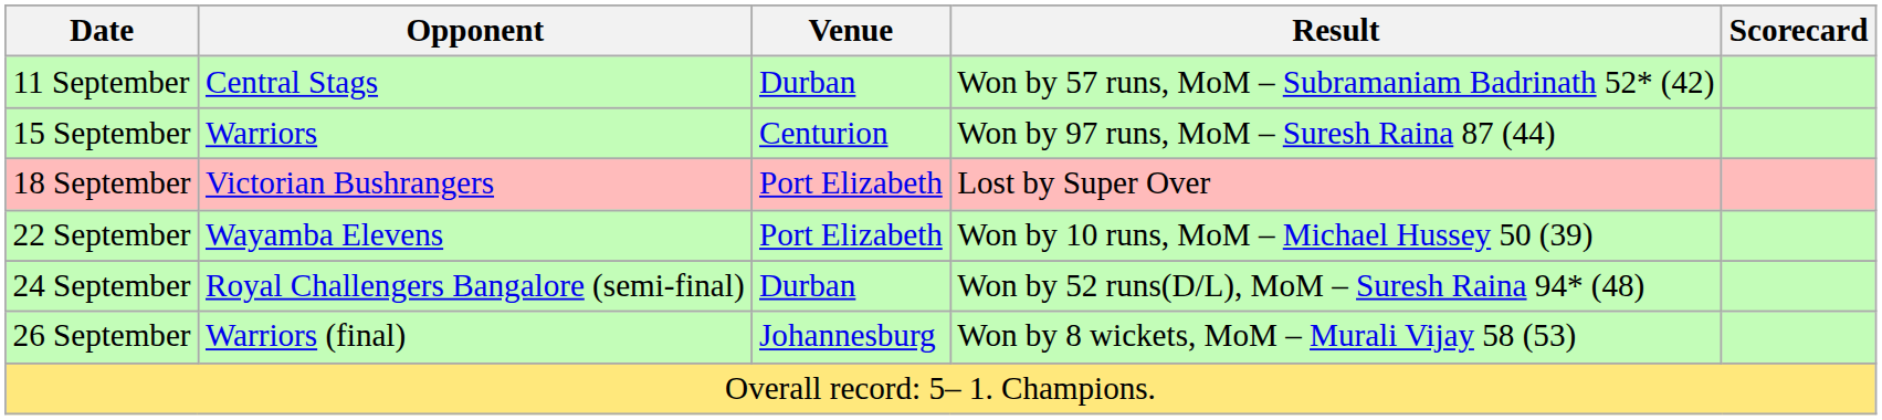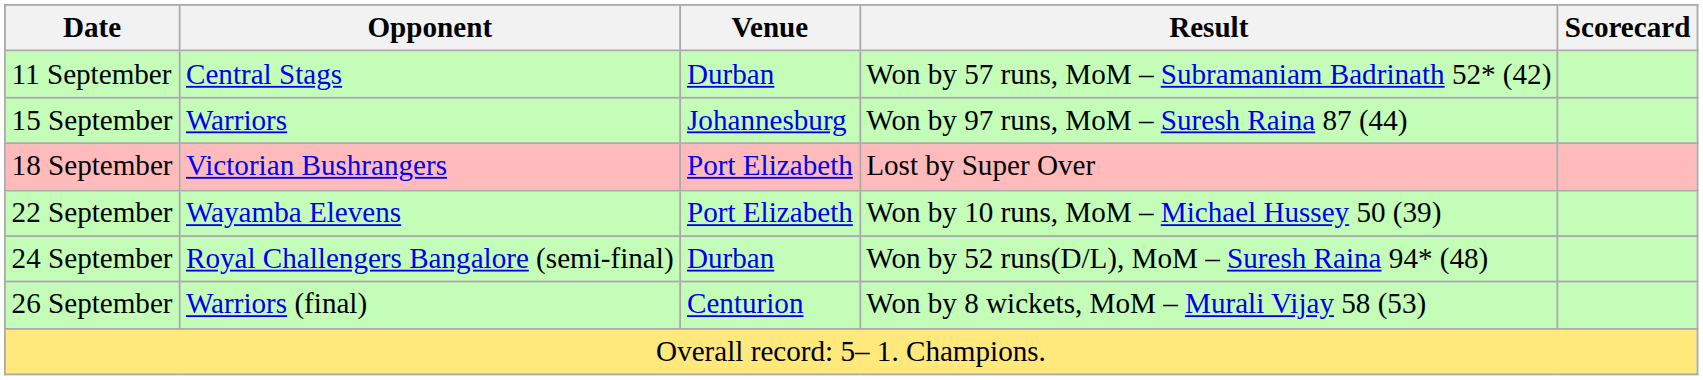15 September | Venue: Centurion -> Johannesburg
26 September | Venue: Johannesburg -> Centurion
